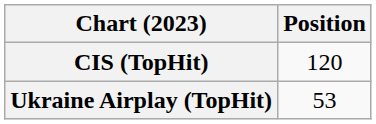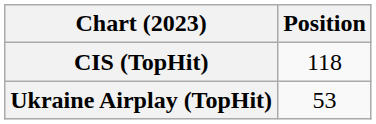CIS (TopHit) | Position: 120 -> 118
